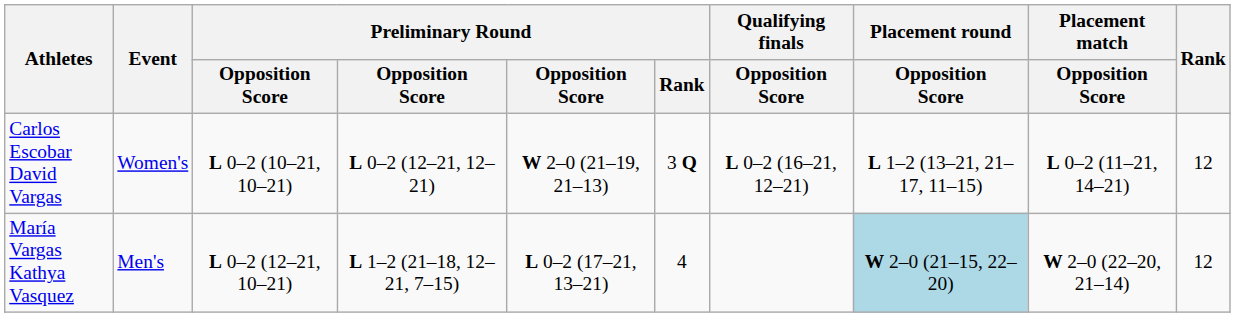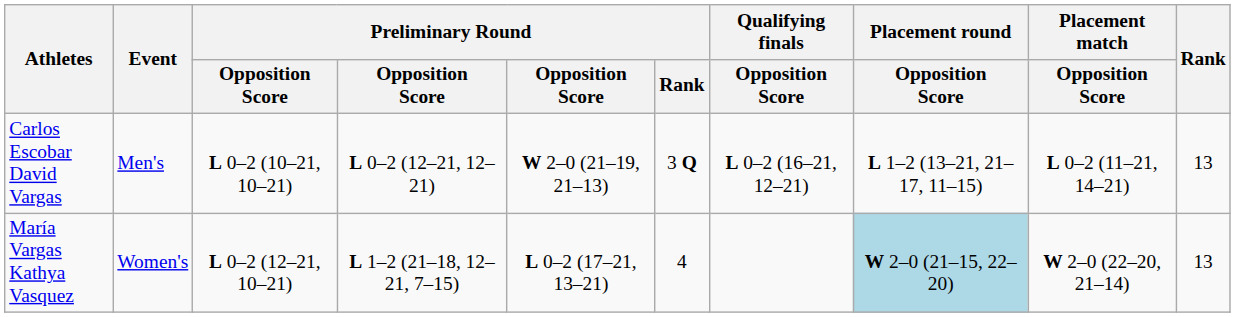Carlos Escobar David Vargas | Event: Women's -> Men's
Carlos Escobar David Vargas | Rank: 12 -> 13
María Vargas Kathya Vasquez | Event: Men's -> Women's
María Vargas Kathya Vasquez | Rank: 12 -> 13
